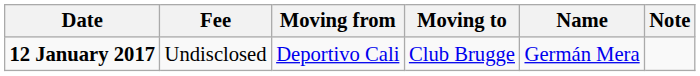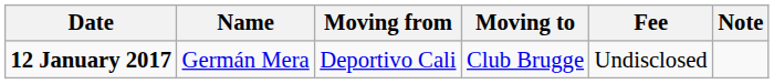columns swapped: Name <-> Fee
